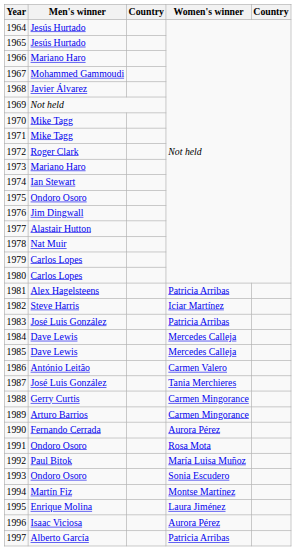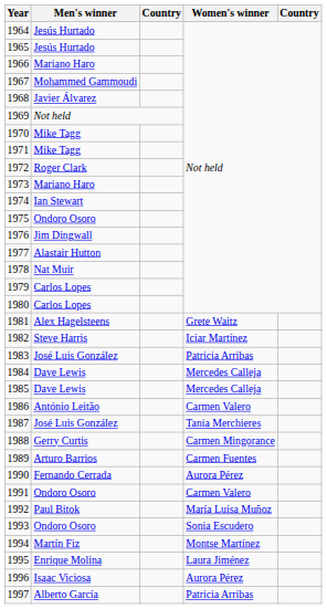1981 | Women's winner: Patricia Arribas -> Grete Waitz
1989 | Women's winner: Carmen Mingorance -> Carmen Fuentes
1991 | Women's winner: Rosa Mota -> Carmen Valero
